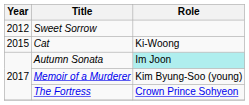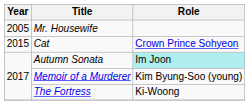+ row: 2005 | Mr. Housewife
- row: 2012 | Sweet Sorrow
Cat | Role: Ki-Woong -> Crown Prince Sohyeon
The Fortress | Role: Crown Prince Sohyeon -> Ki-Woong
